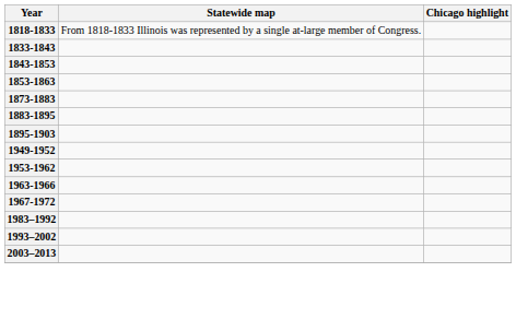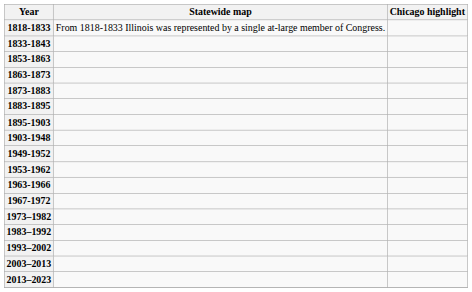- row: 1843-1853
+ row: 1863-1873
+ row: 1903-1948
+ row: 1973–1982
+ row: 2013–2023
